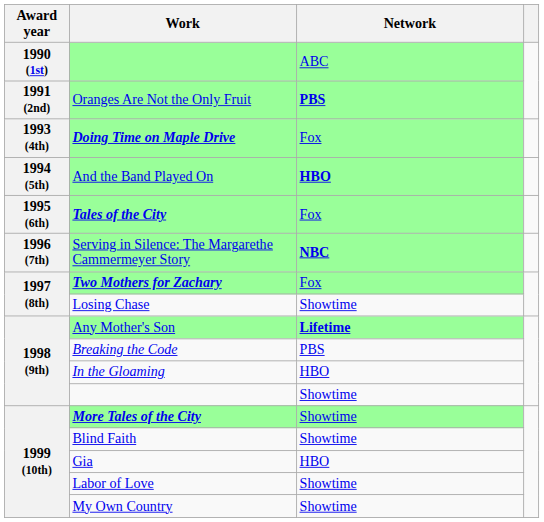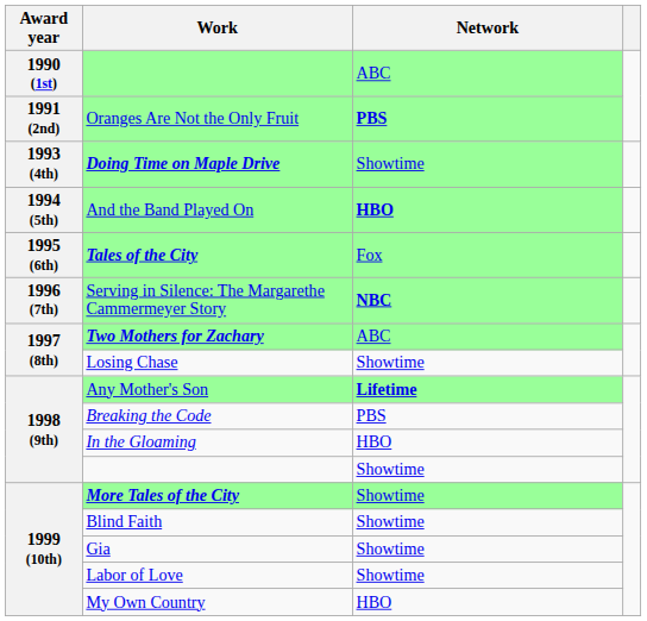Doing Time on Maple Drive | Network: Fox -> Showtime
Two Mothers for Zachary | Network: Fox -> ABC
Gia | Network: HBO -> Showtime
My Own Country | Network: Showtime -> HBO
